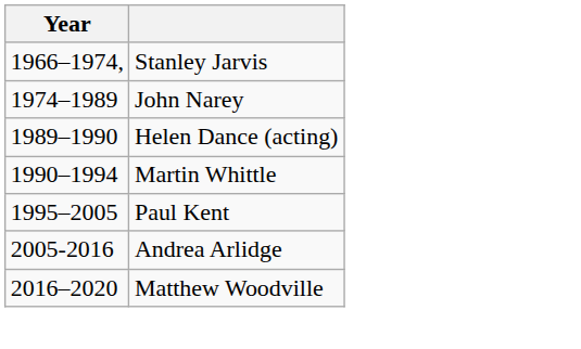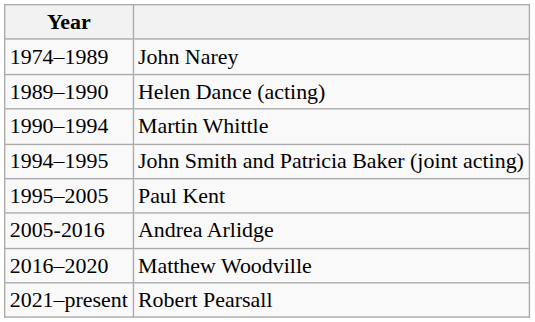- row: 1966–1974, | Stanley Jarvis
+ row: 1994–1995 | John Smith and Patricia Baker (joint acting)
+ row: 2021–present | Robert Pearsall
